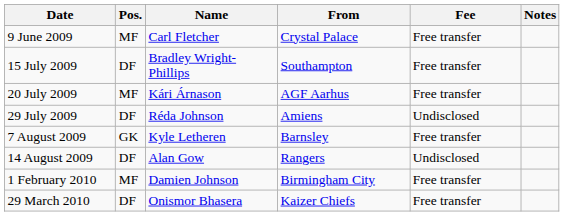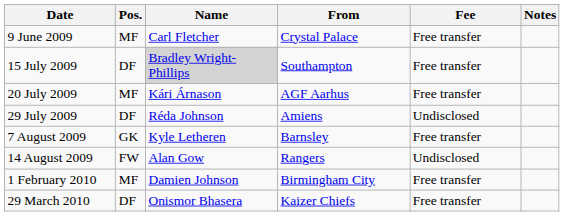15 July 2009 | Name: no background -> lightgrey background
14 August 2009 | Pos.: DF -> FW
